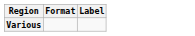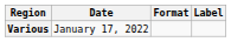+ column: Date | January 17, 2022
